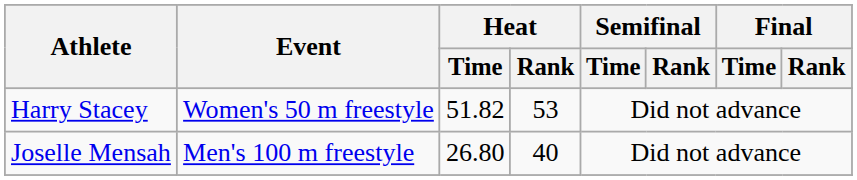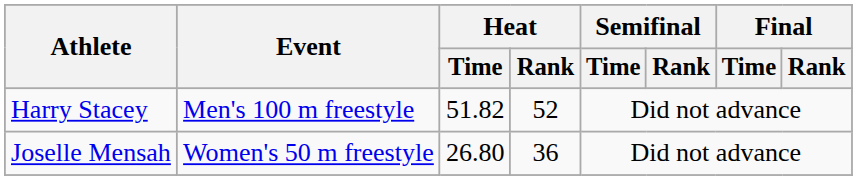Harry Stacey | Event: Women's 50 m freestyle -> Men's 100 m freestyle
Harry Stacey | Heat / Rank: 53 -> 52
Joselle Mensah | Event: Men's 100 m freestyle -> Women's 50 m freestyle
Joselle Mensah | Heat / Rank: 40 -> 36
